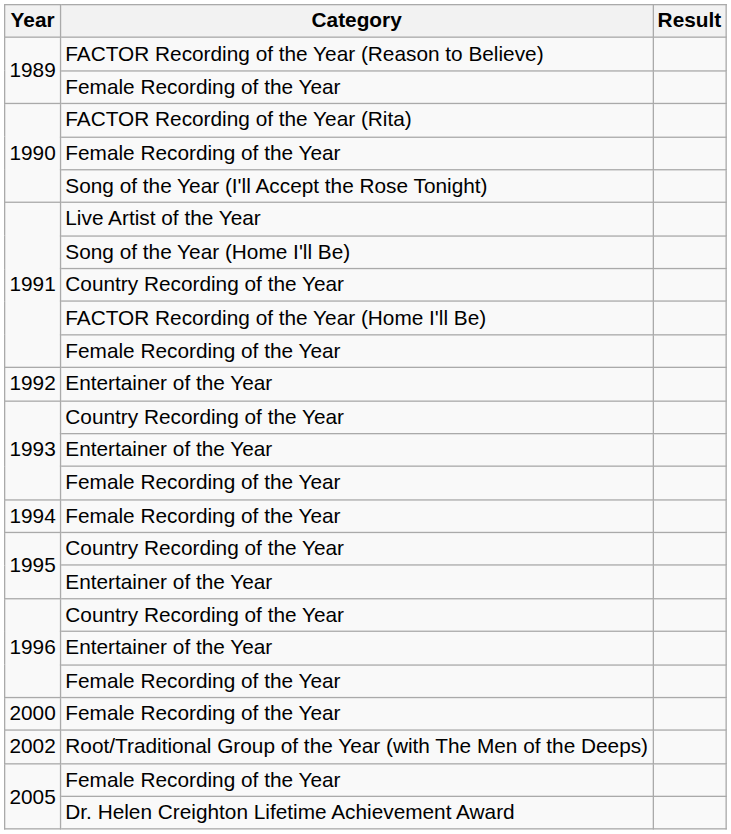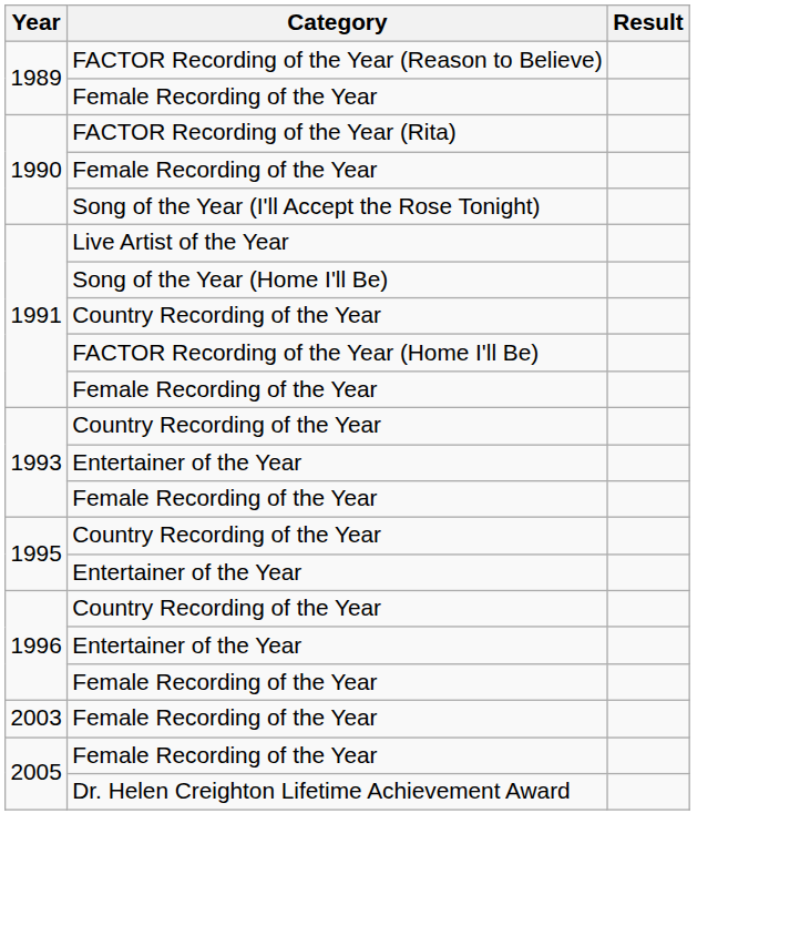- row: 1992 | Entertainer of the Year
- row: 1994 | Female Recording of the Year
- row: 2000 | Female Recording of the Year
- row: 2002 | Root/Traditional Group of the Year (with The Men of the Deeps)
+ row: 2003 | Female Recording of the Year
